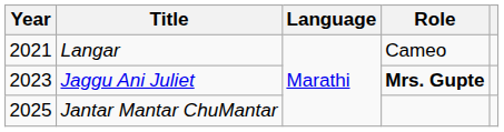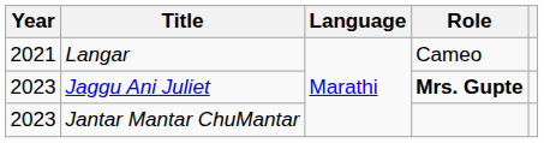Jantar Mantar ChuMantar | Year: 2025 -> 2023
